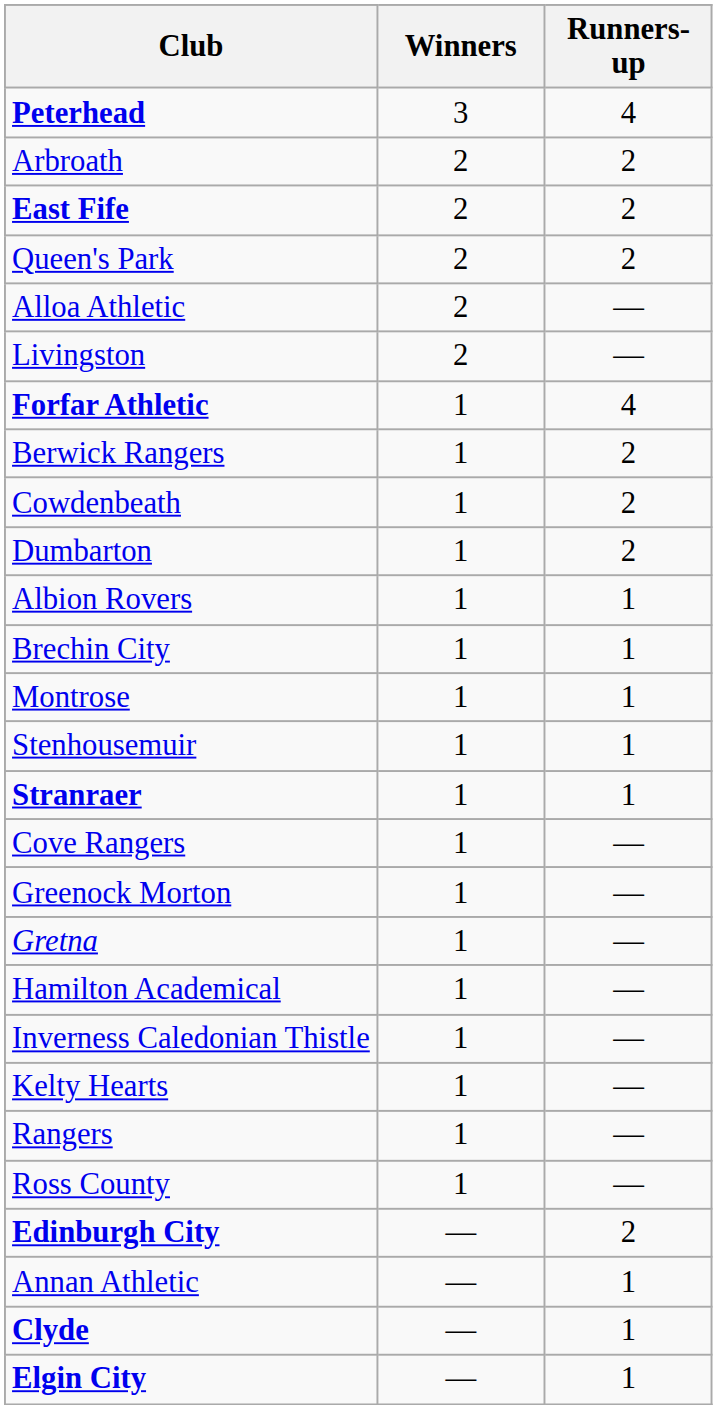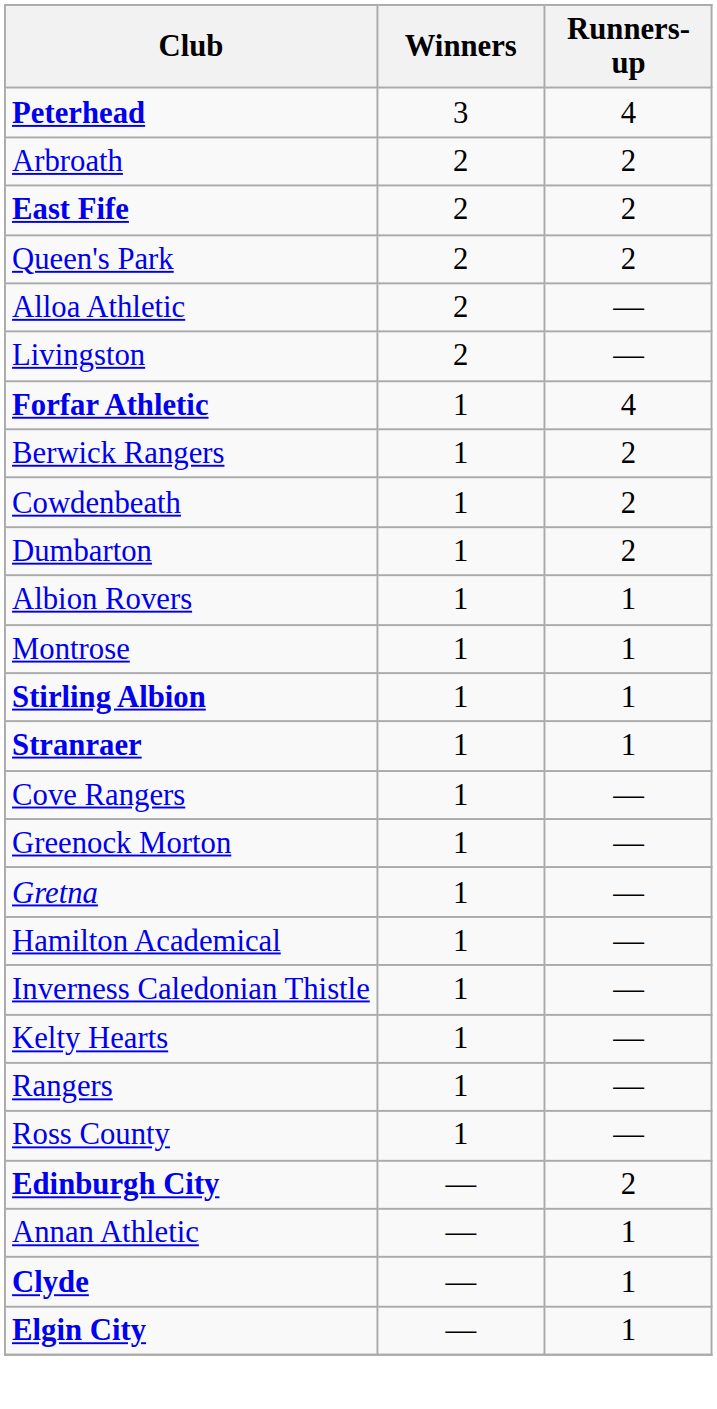- row: Brechin City | 1 | 1
- row: Stenhousemuir | 1 | 1
+ row: Stirling Albion | 1 | 1
